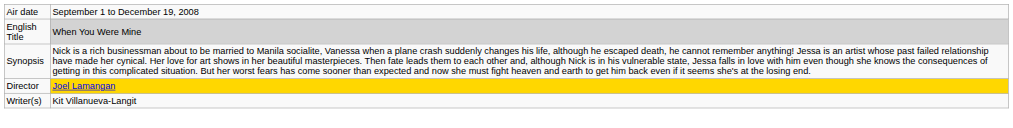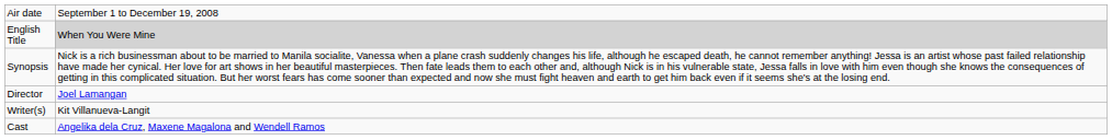Director | column 2: gold background -> no background
+ row: Cast | Angelika dela Cruz, Maxene Magalona and Wendell Ramos
